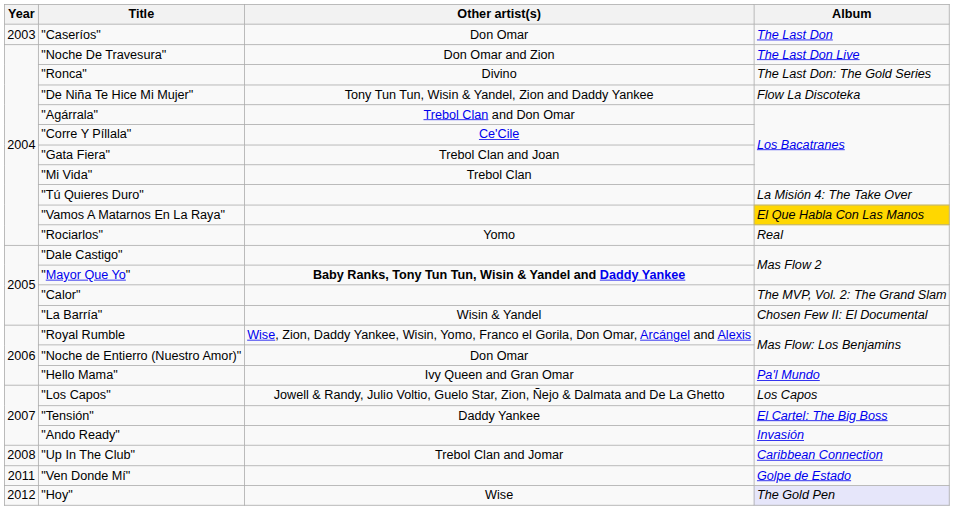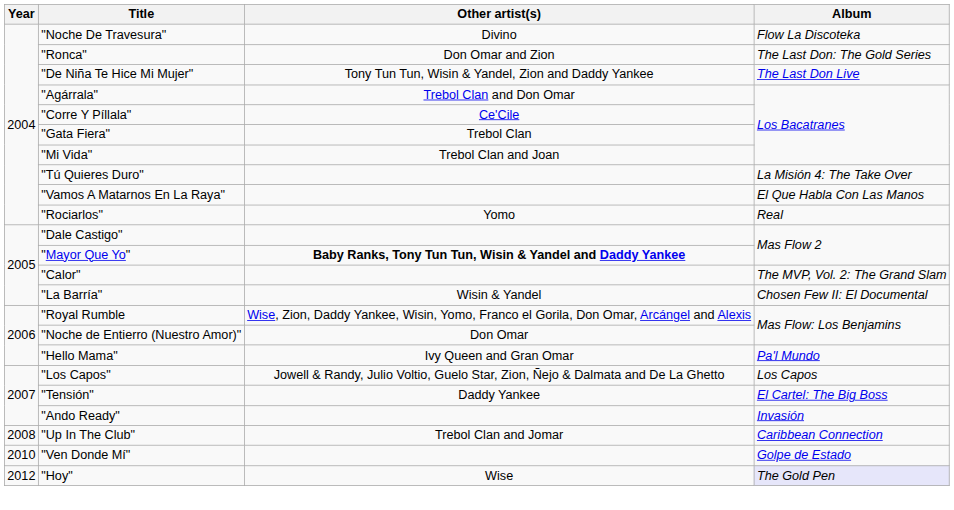- row: 2003 | "Caseríos" | Don Omar | The Last Don
"Noche De Travesura" | Other artist(s): Don Omar and Zion -> Divino
"Noche De Travesura" | Album: The Last Don Live -> Flow La Discoteka
"Ronca" | Other artist(s): Divino -> Don Omar and Zion
"De Niña Te Hice Mi Mujer" | Album: Flow La Discoteka -> The Last Don Live
"Gata Fiera" | Other artist(s): Trebol Clan and Joan -> Trebol Clan
"Mi Vida" | Other artist(s): Trebol Clan -> Trebol Clan and Joan
"Vamos A Matarnos En La Raya" | Album: gold background -> no background
"Ven Donde Mí" | Year: 2011 -> 2010
